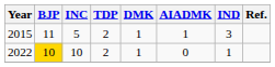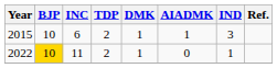2015 | BJP: 11 -> 10
2015 | INC: 5 -> 6
2022 | INC: 10 -> 11
